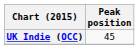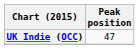UK Indie (OCC) | Peak position: 45 -> 47
